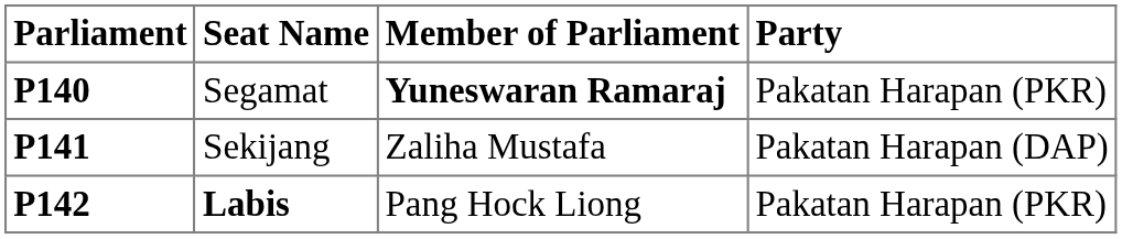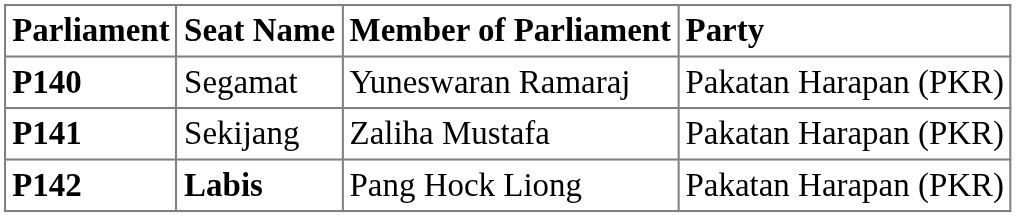P140 | Member of Parliament: bold -> normal
P141 | Party: Pakatan Harapan (DAP) -> Pakatan Harapan (PKR)
